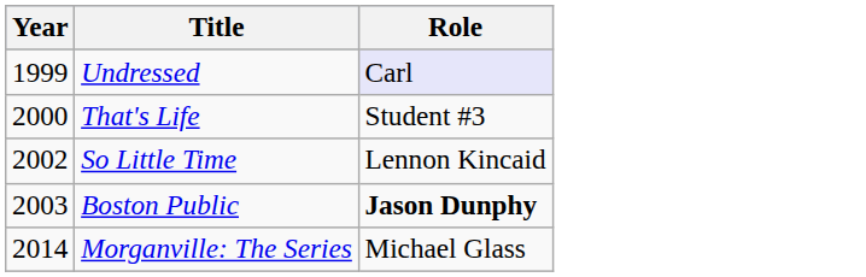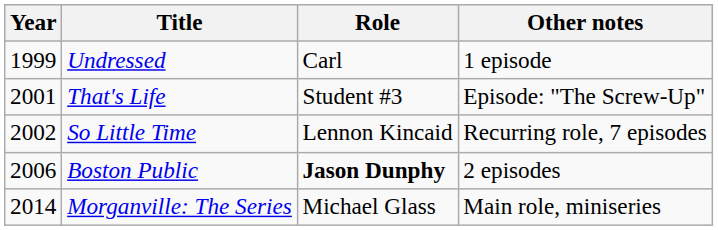+ column: Other notes | 1 episode | Episode: "The Screw-Up" | Recurring role, 7 episodes | 2 episodes | Main role, miniseries
Undressed | Role: lavender background -> no background
That's Life | Year: 2000 -> 2001
Boston Public | Year: 2003 -> 2006
